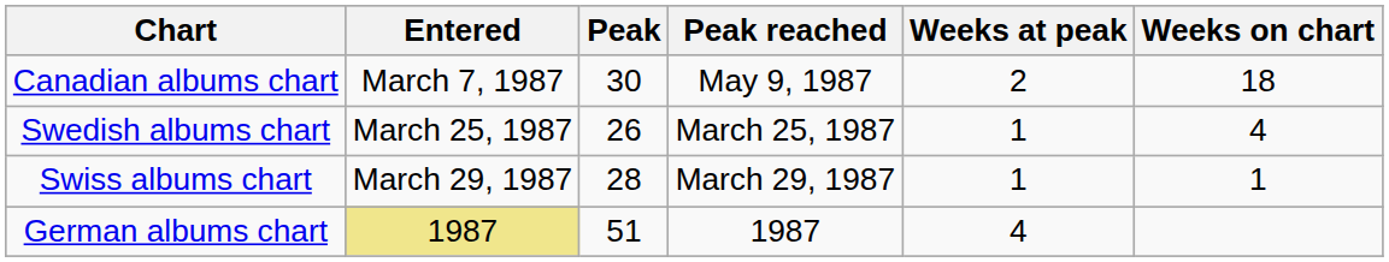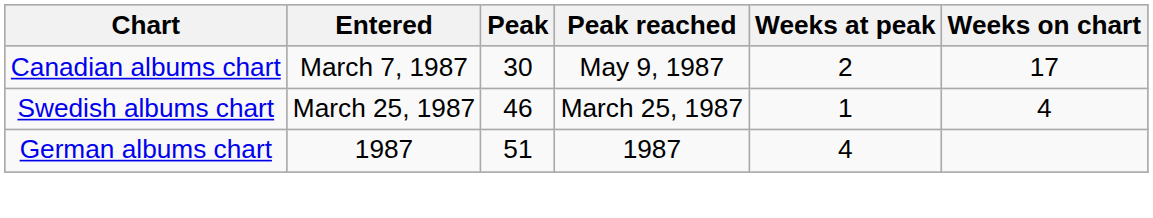Canadian albums chart | Weeks on chart: 18 -> 17
Swedish albums chart | Peak: 26 -> 46
- row: Swiss albums chart | March 29, 1987 | 28 | March 29, 1987 | 1 | 1
German albums chart | Entered: khaki background -> no background
